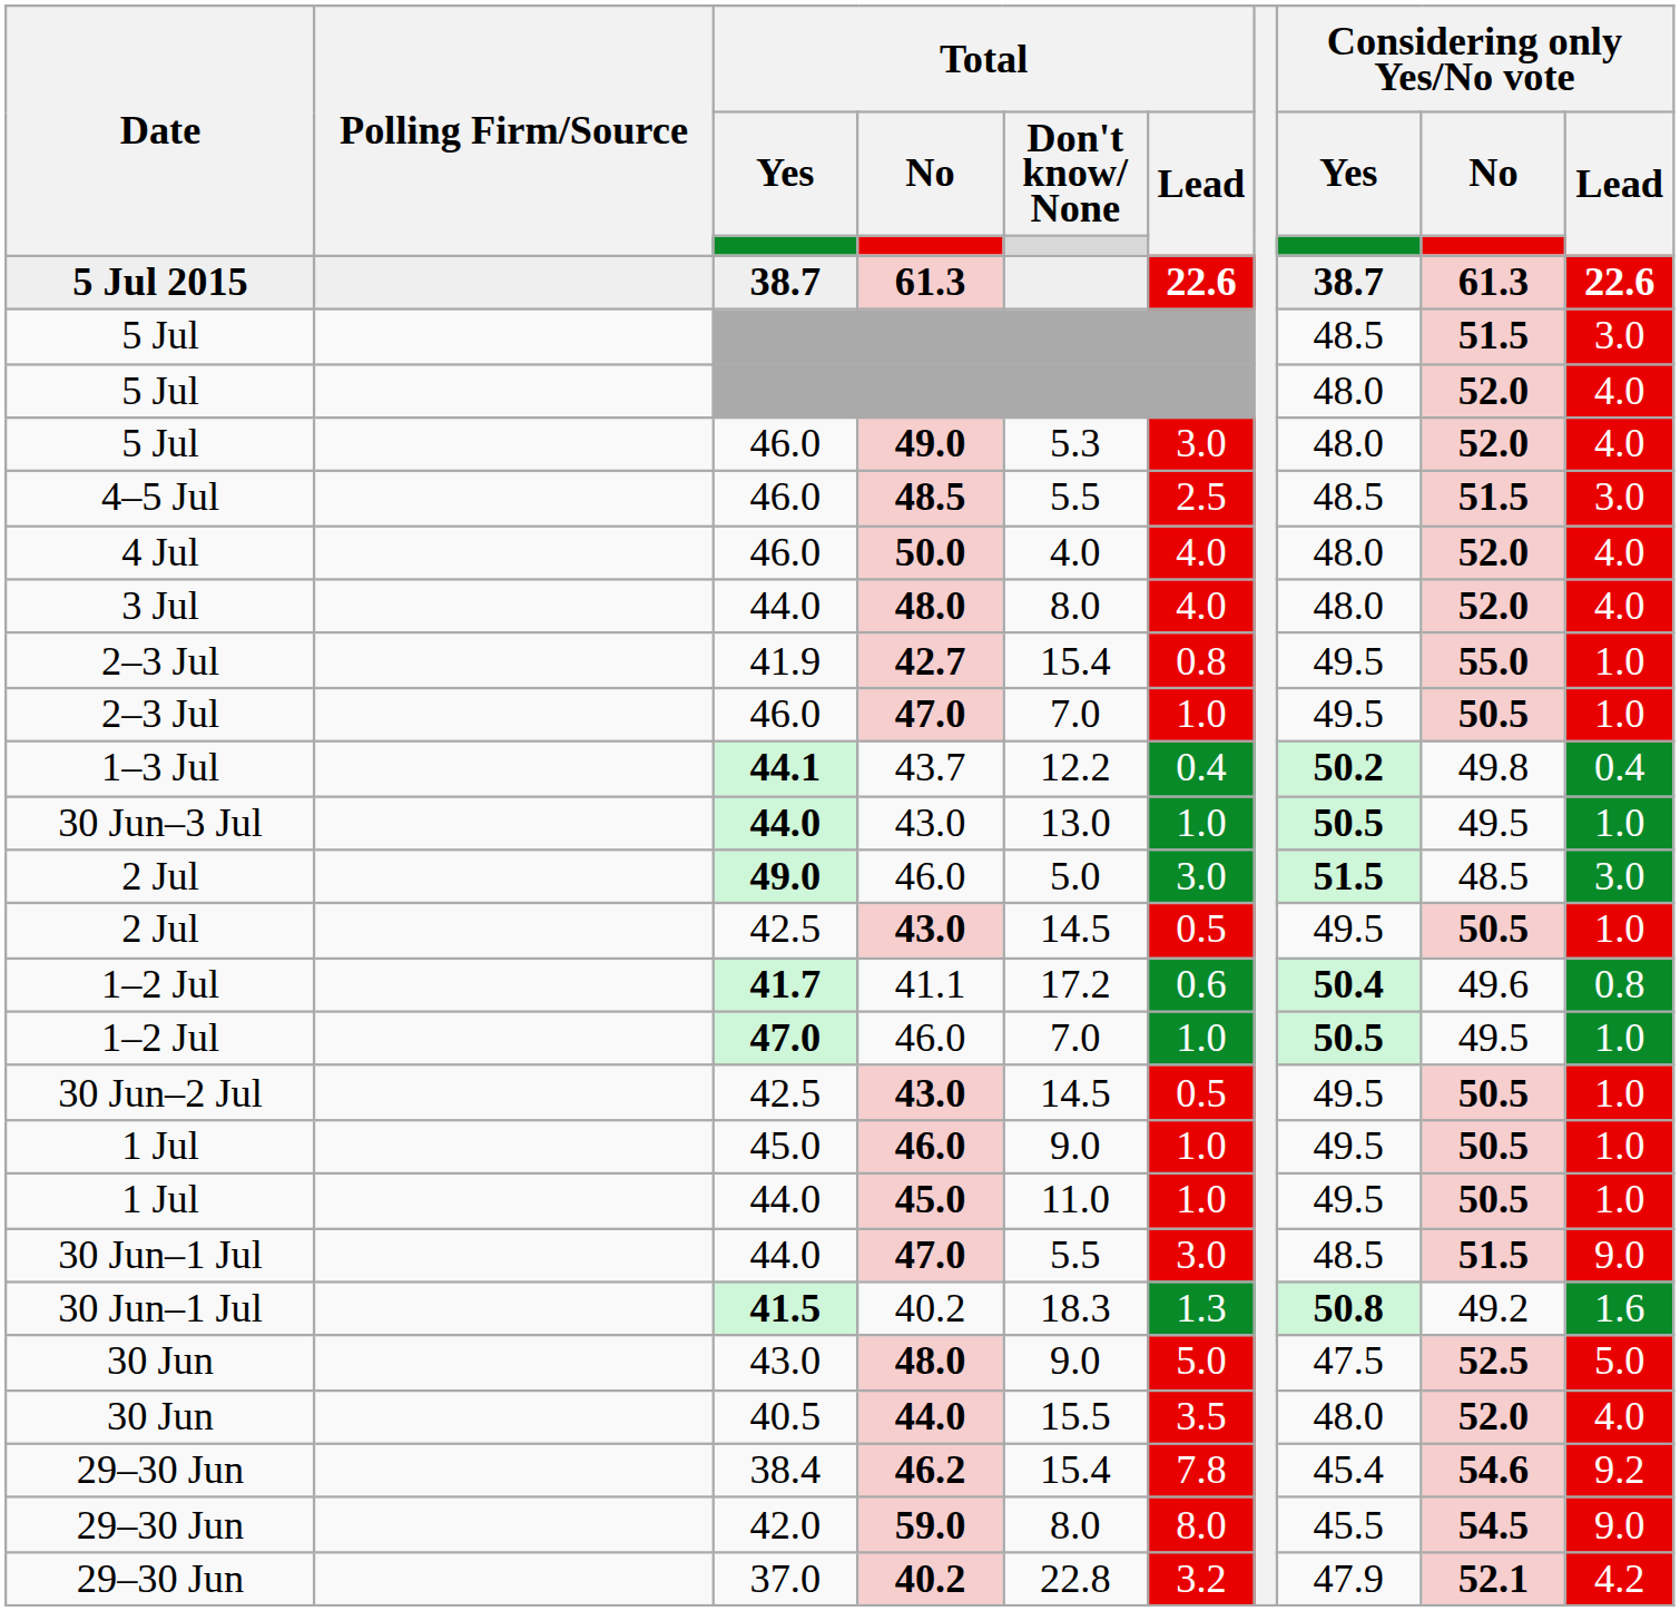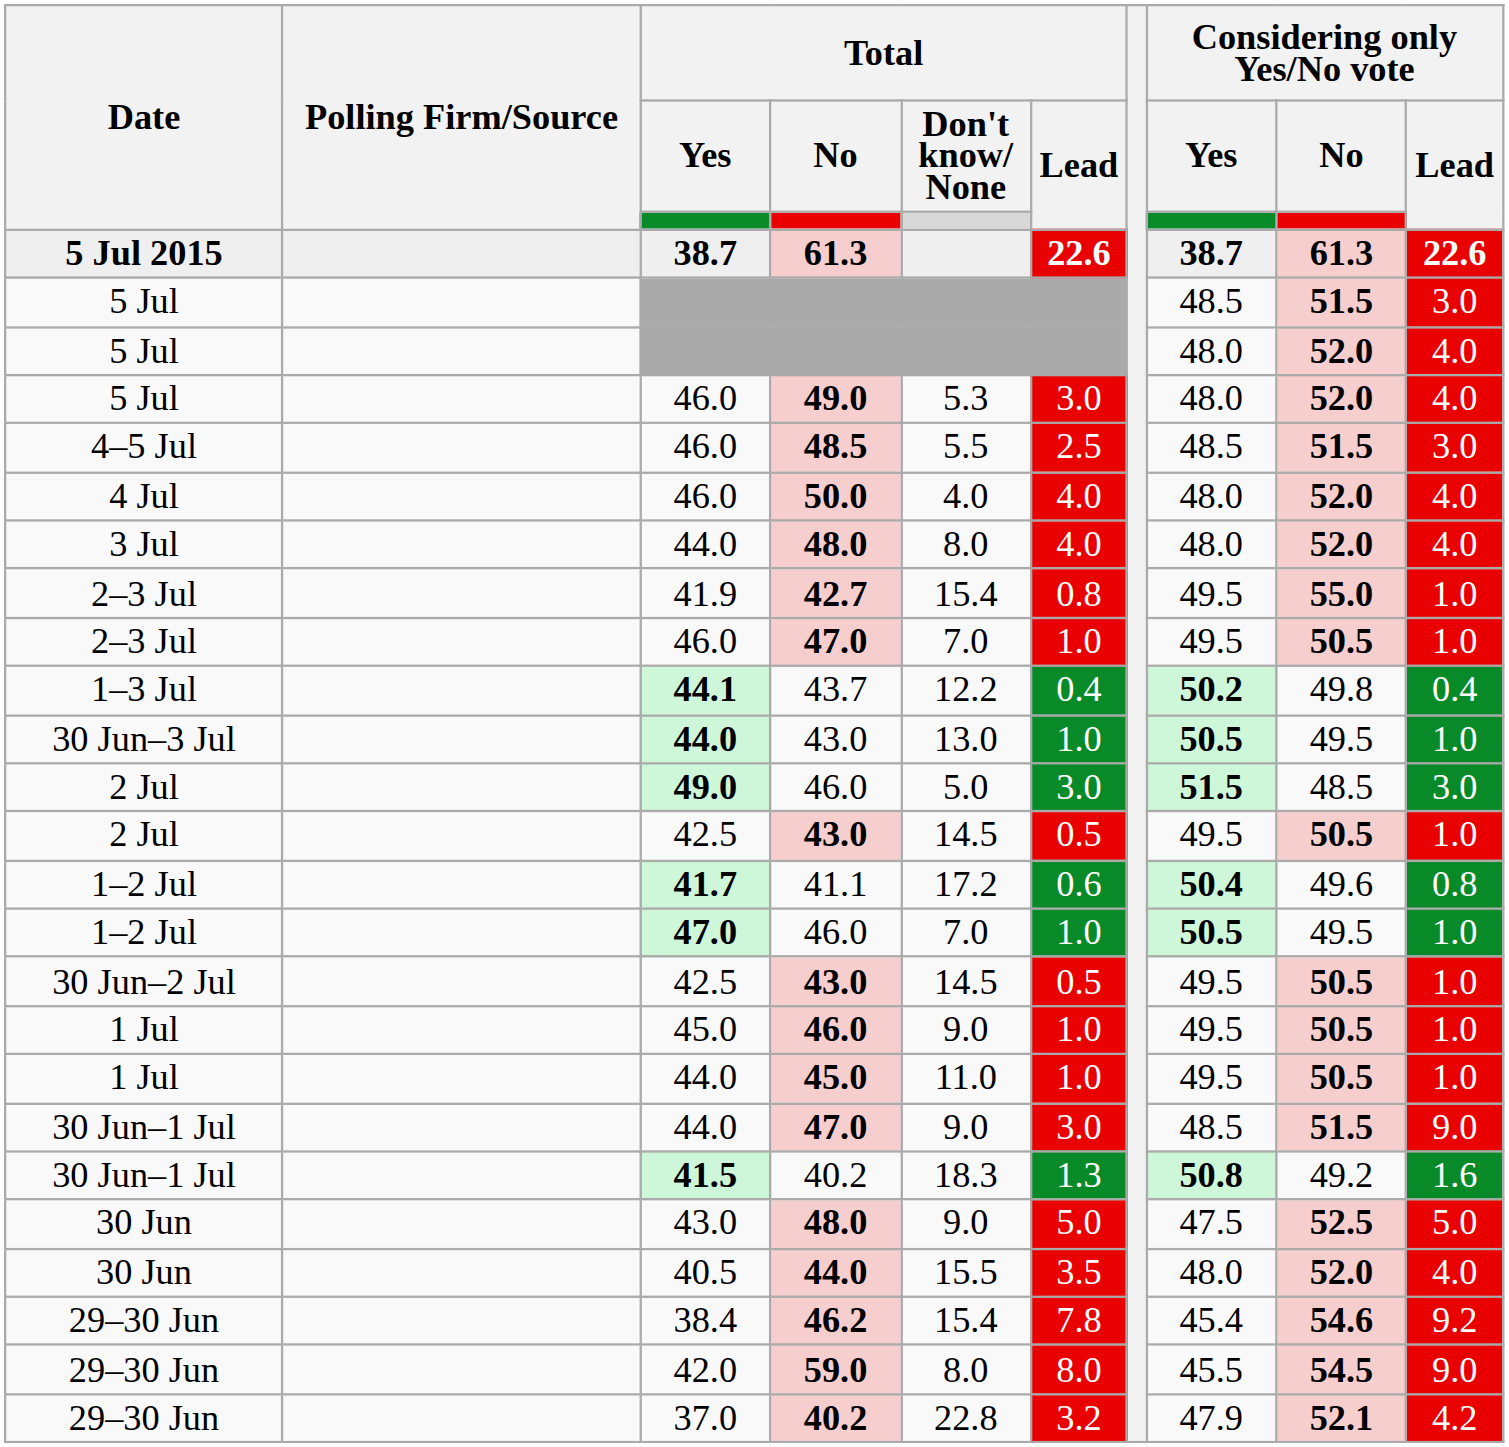30 Jun–1 Jul / 44.0 | Total / Don't know/ None: 5.5 -> 9.0
